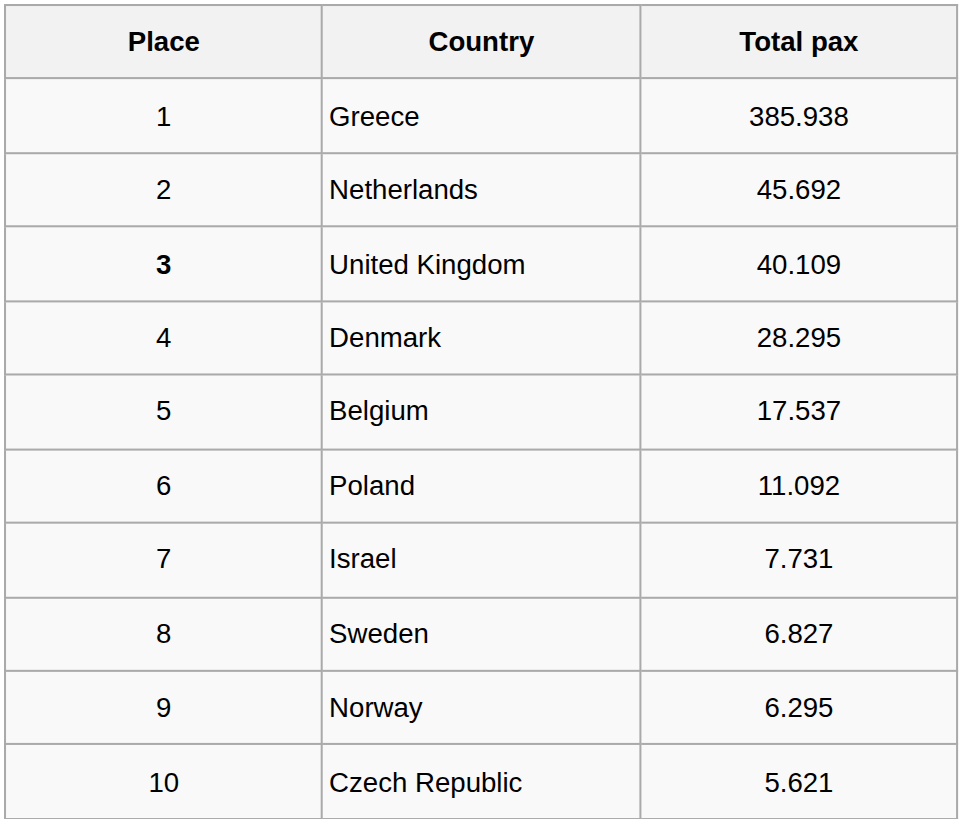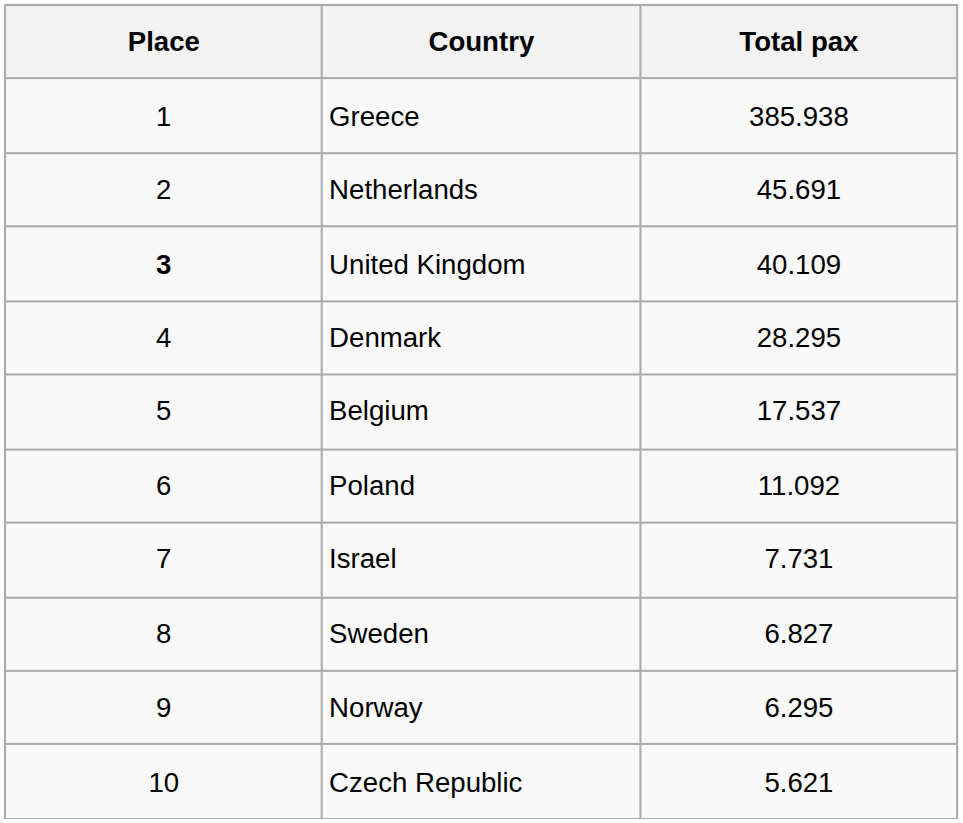Netherlands | Total pax: 45.692 -> 45.691
